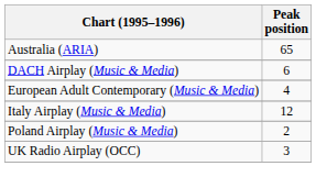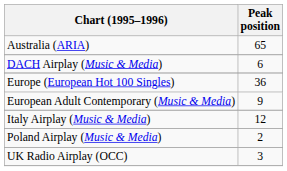+ row: Europe (European Hot 100 Singles) | 36
European Adult Contemporary (Music & Media) | Peak position: 4 -> 9
